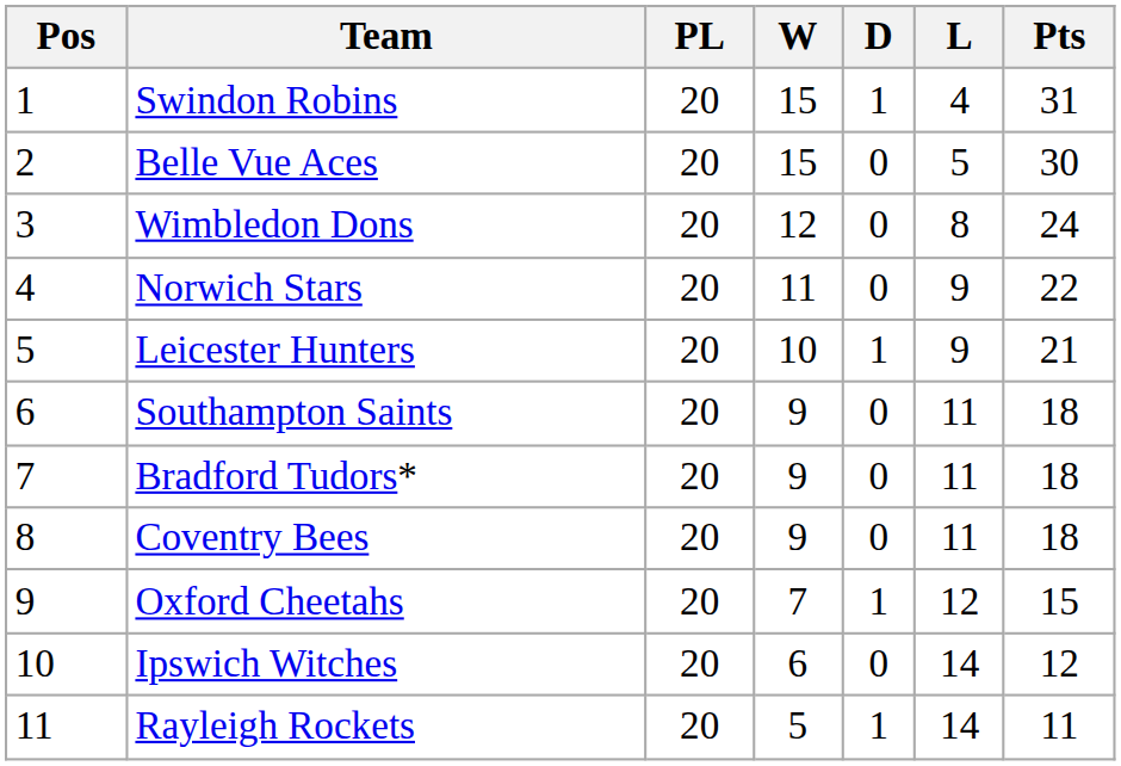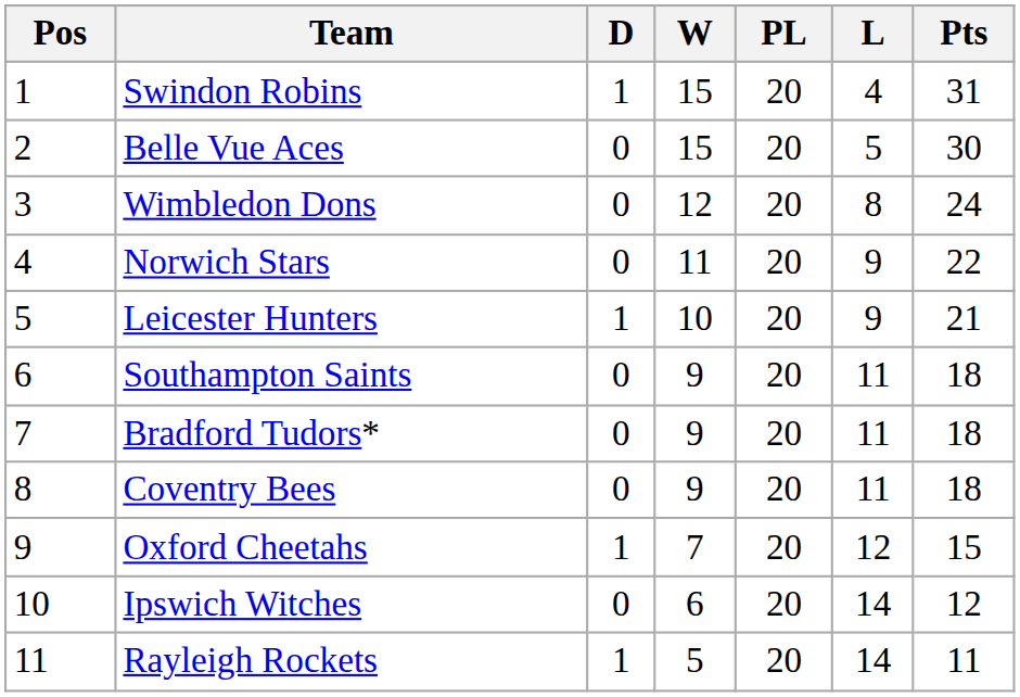columns swapped: PL <-> D
